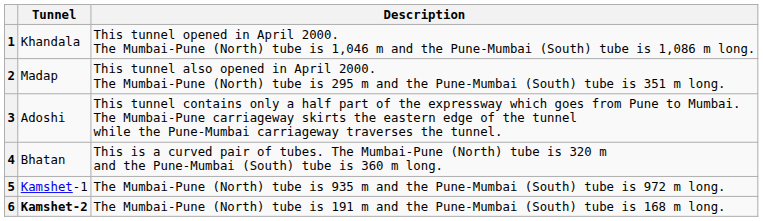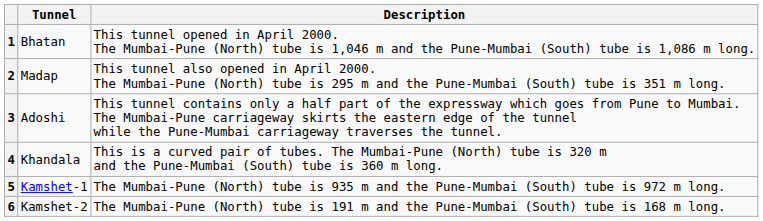1 | Tunnel: Khandala -> Bhatan
4 | Tunnel: Bhatan -> Khandala
6 | Tunnel: bold -> normal
